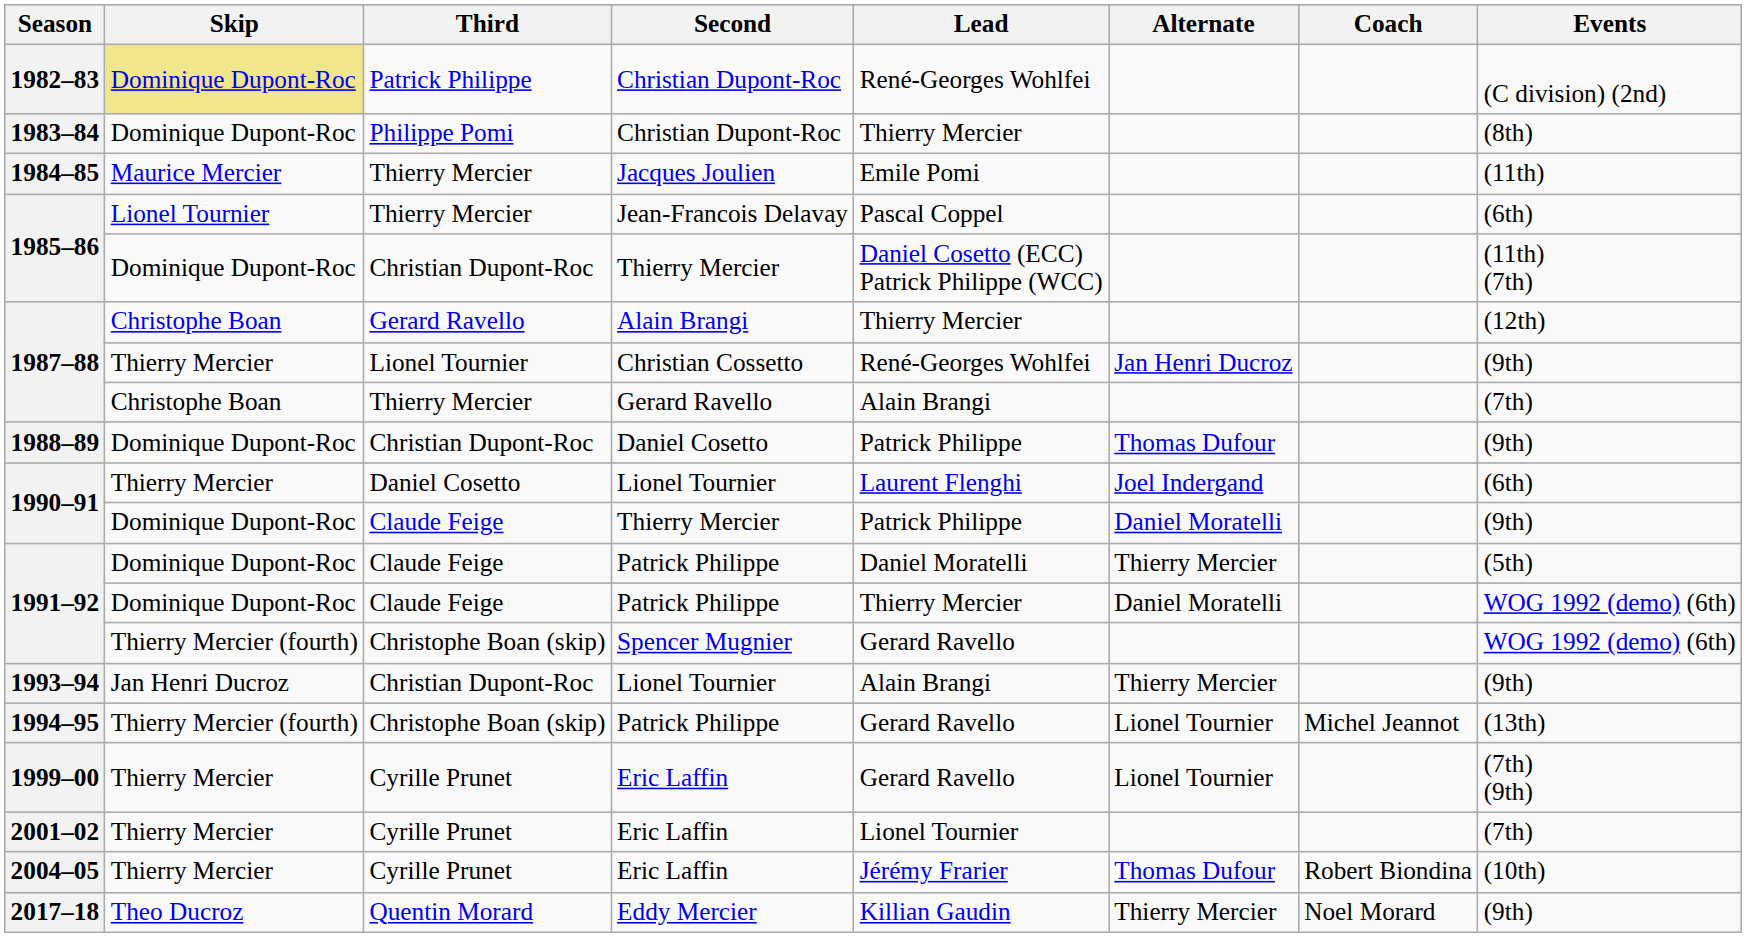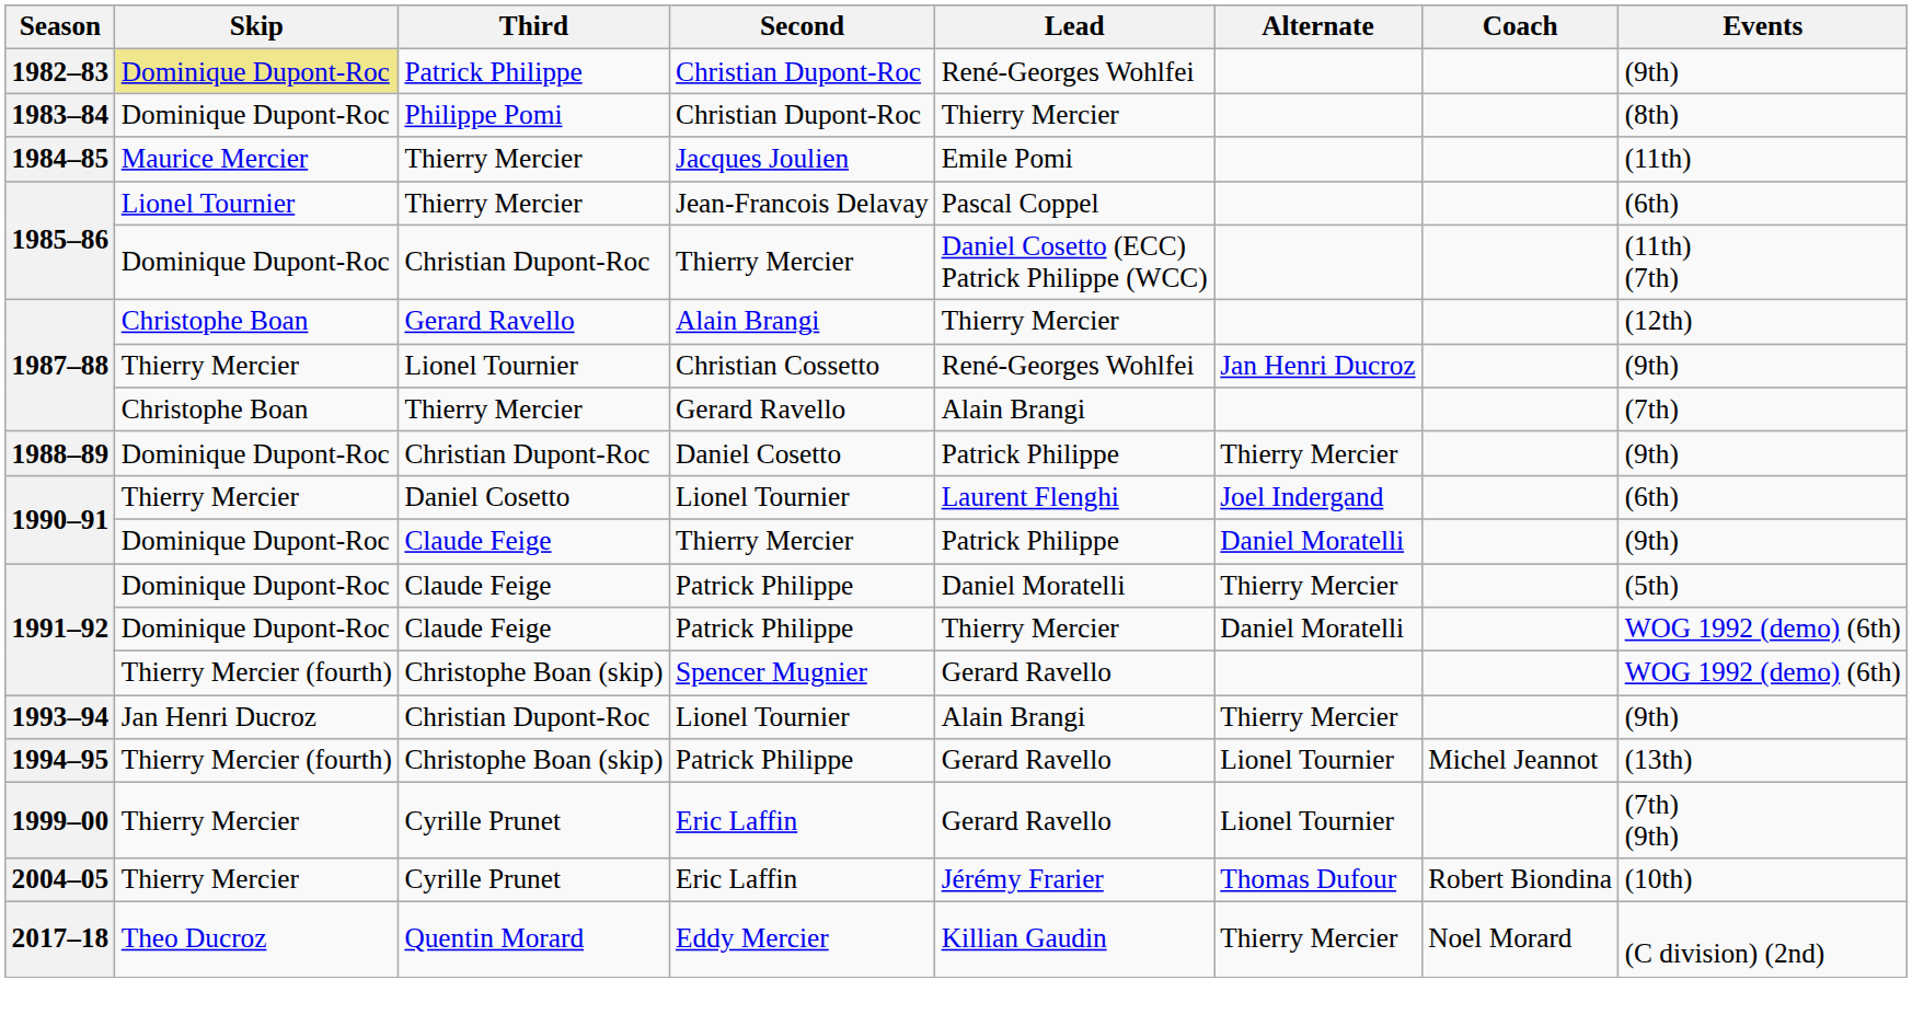1982–83 | Events: (C division) (2nd) -> (9th)
1988–89 | Alternate: Thomas Dufour -> Thierry Mercier
- row: 2001–02 | Thierry Mercier | Cyrille Prunet | Eric Laffin | Lionel Tournier | (7th)
2017–18 | Events: (9th) -> (C division) (2nd)
